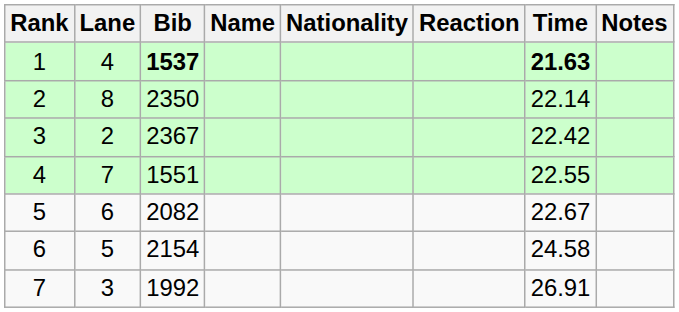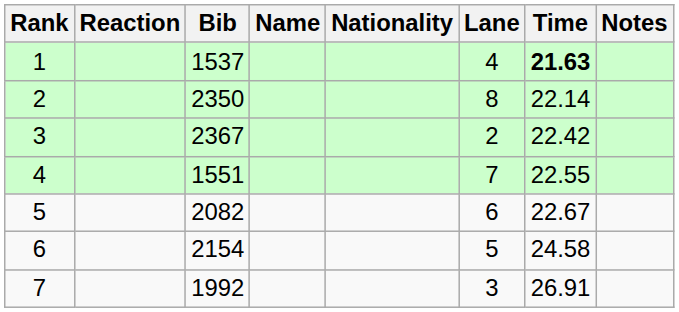columns swapped: Lane <-> Reaction
1 | Bib: bold -> normal
